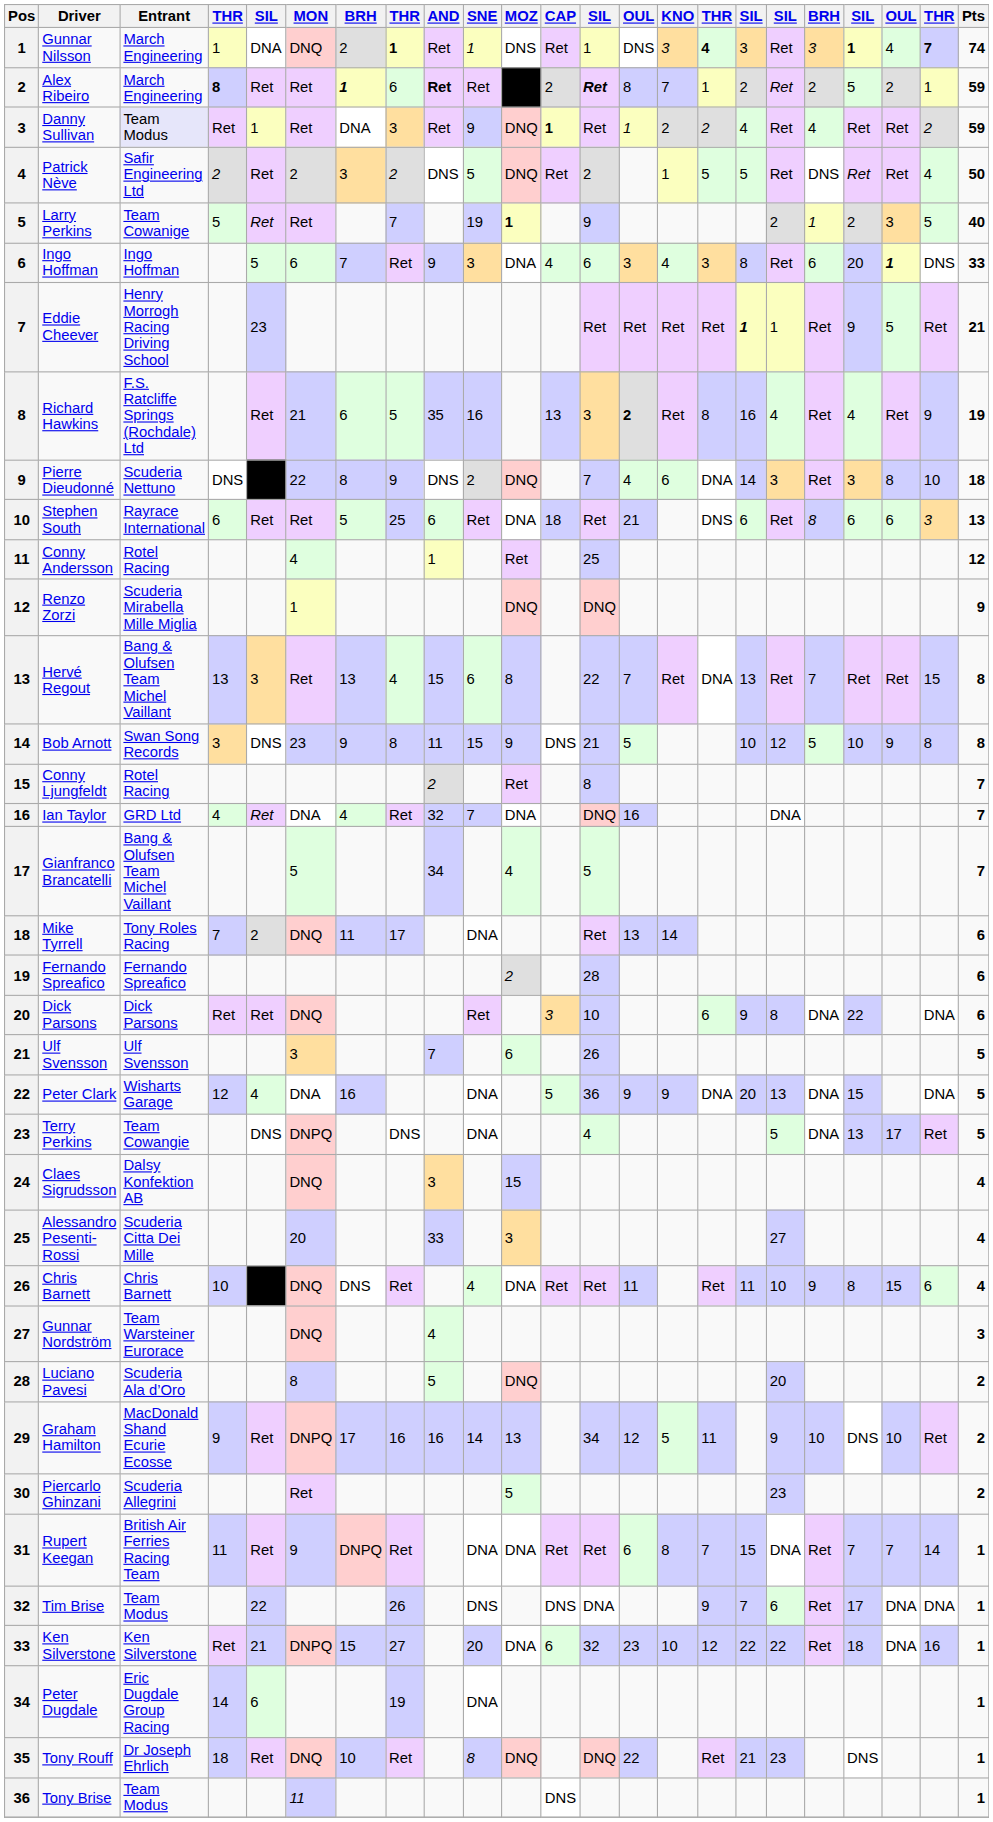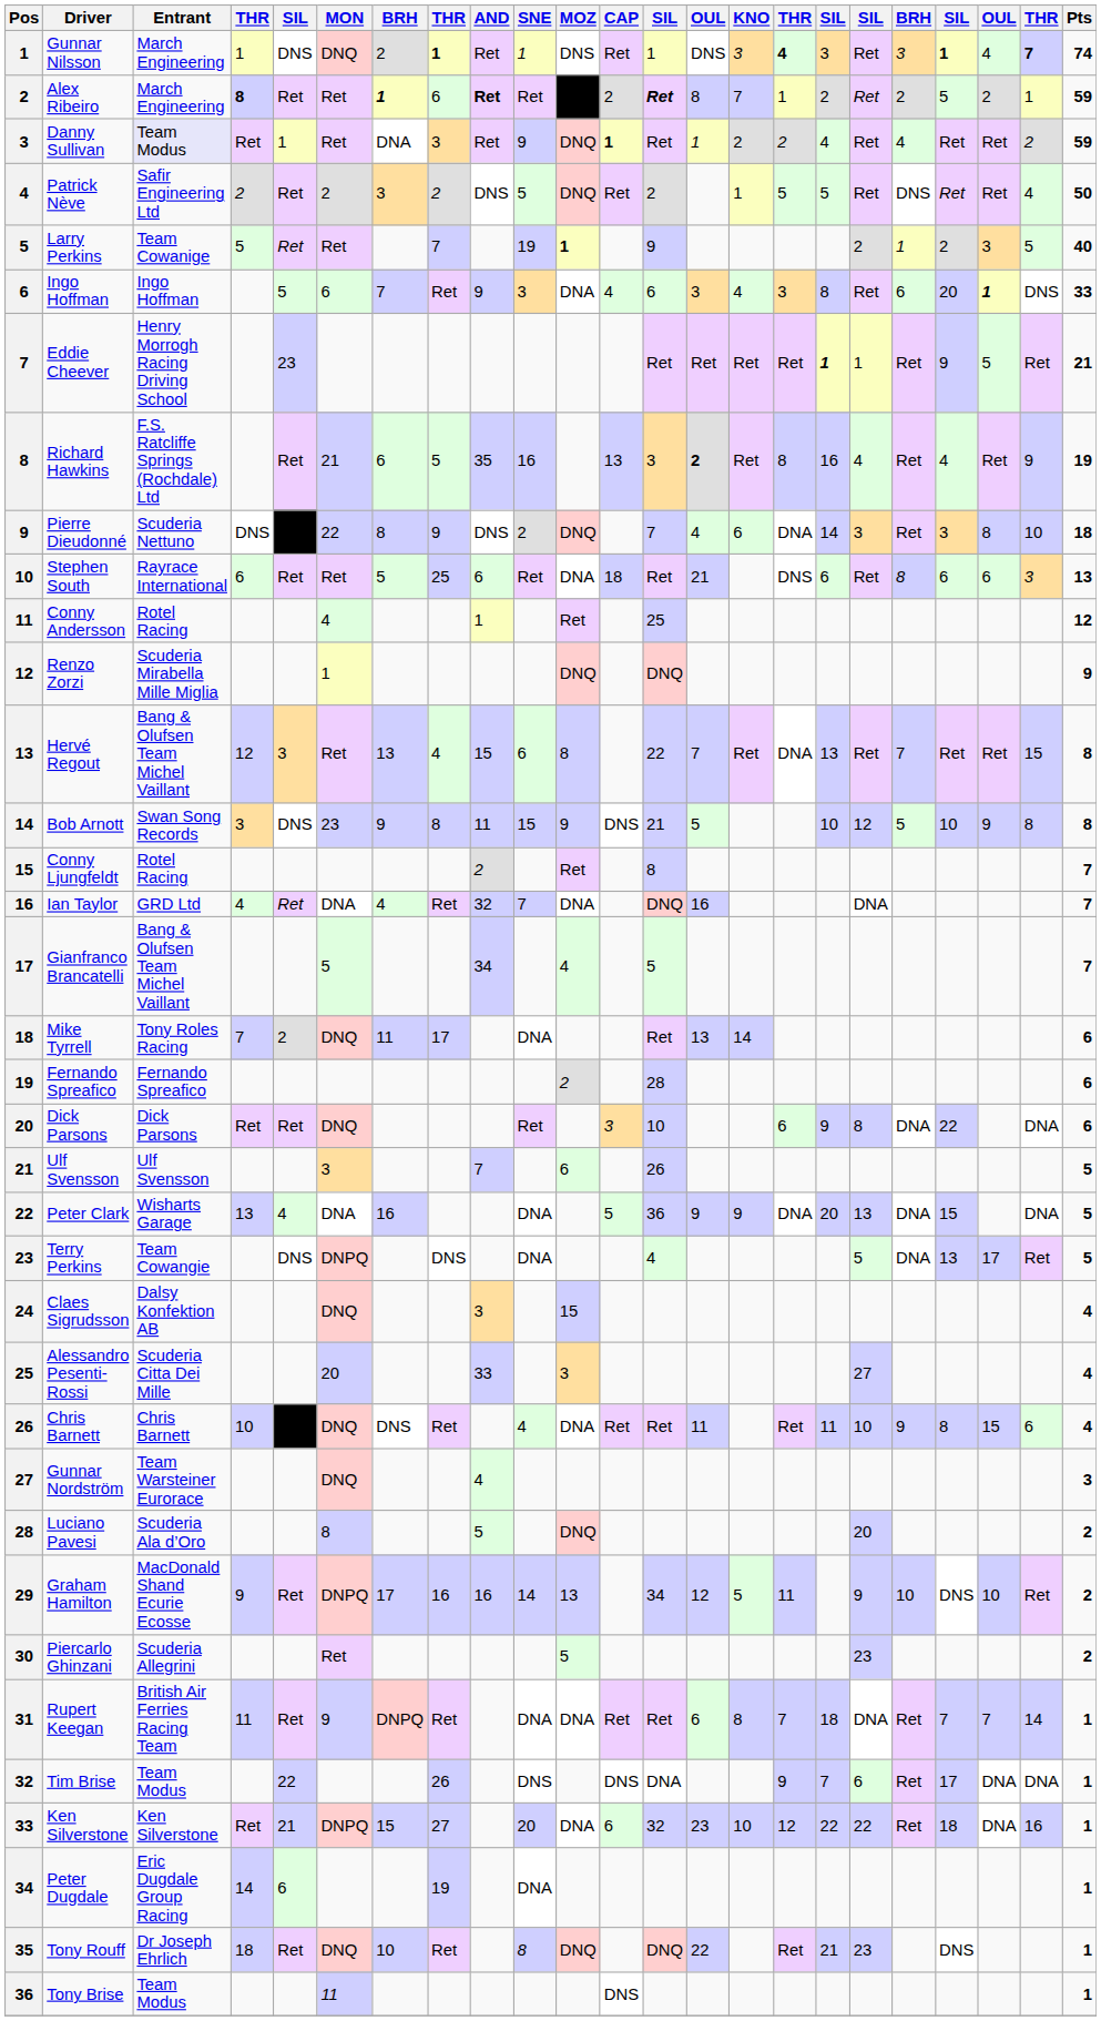Gunnar Nilsson | column 5: DNA -> DNS
Hervé Regout | column 4: 13 -> 12
Peter Clark | column 4: 12 -> 13
Rupert Keegan | column 17: 15 -> 18
